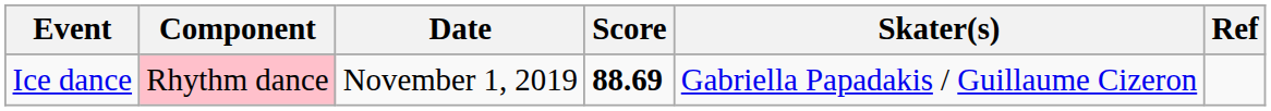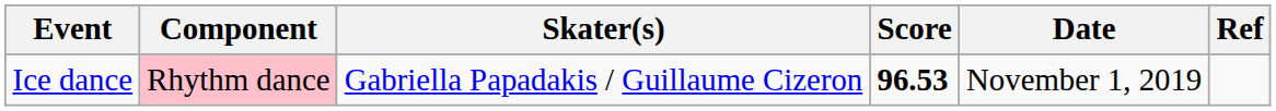columns swapped: Skater(s) <-> Date
Ice dance | Score: 88.69 -> 96.53
